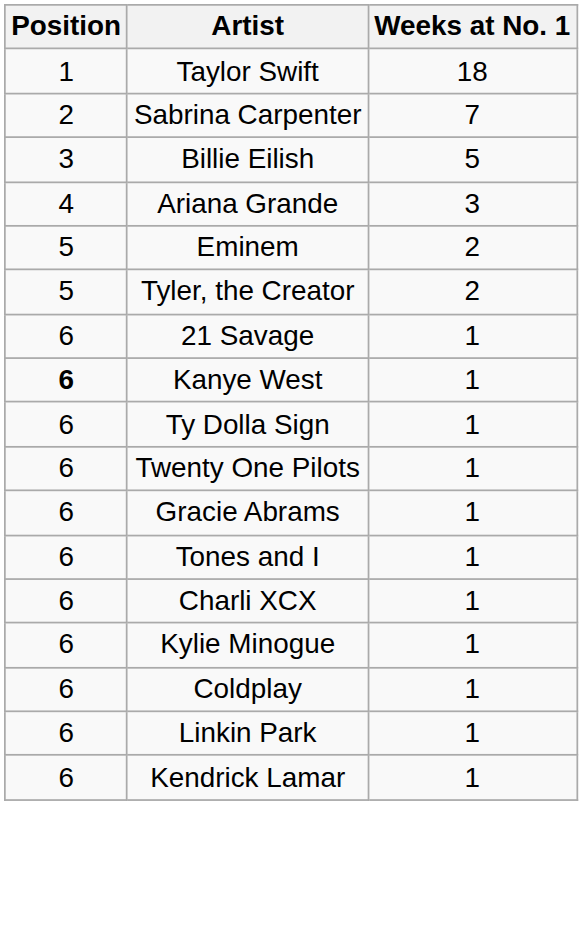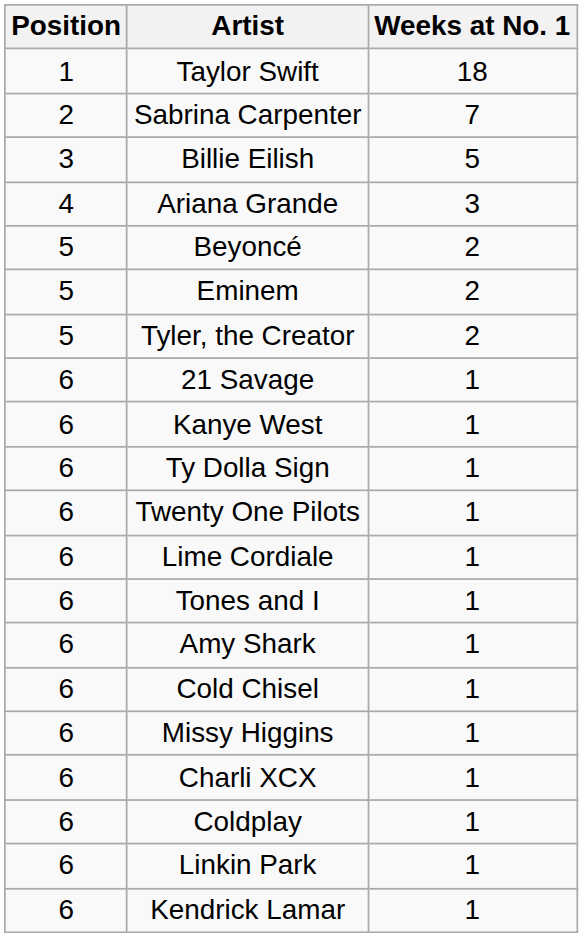+ row: 5 | Beyoncé | 2
Kanye West | Position: bold -> normal
- row: 6 | Gracie Abrams | 1
+ row: 6 | Lime Cordiale | 1
+ row: 6 | Amy Shark | 1
+ row: 6 | Cold Chisel | 1
+ row: 6 | Missy Higgins | 1
- row: 6 | Kylie Minogue | 1
